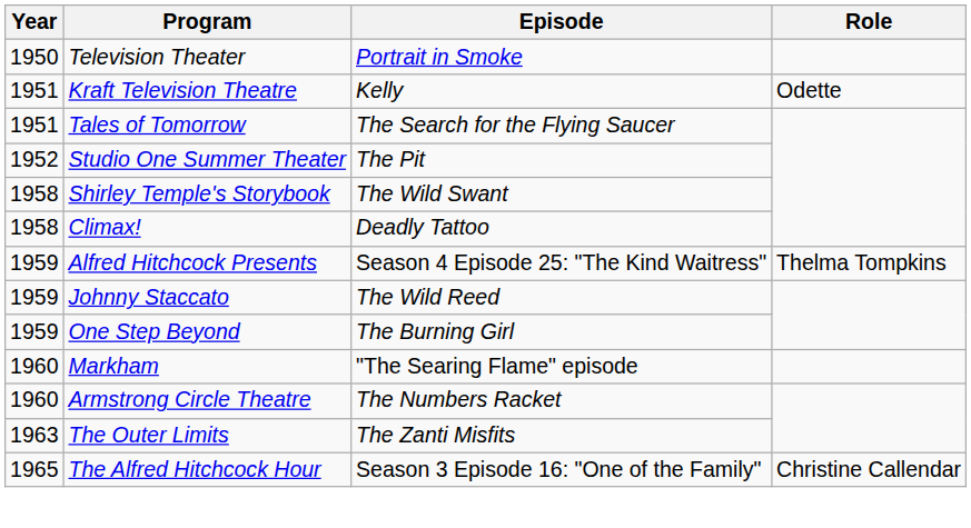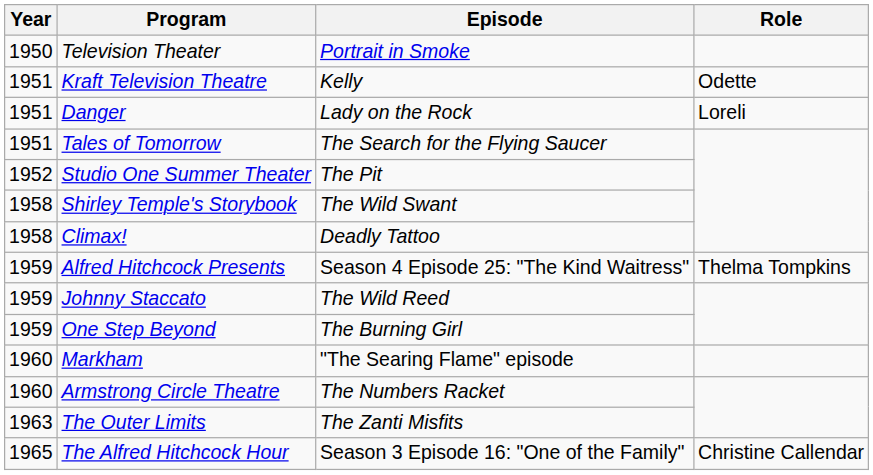+ row: 1951 | Danger | Lady on the Rock | Loreli
